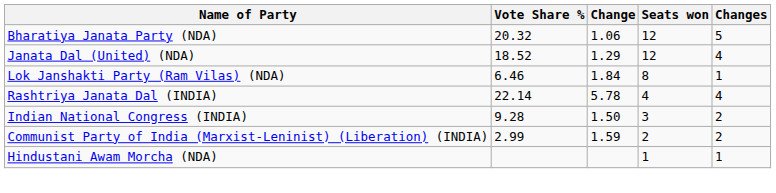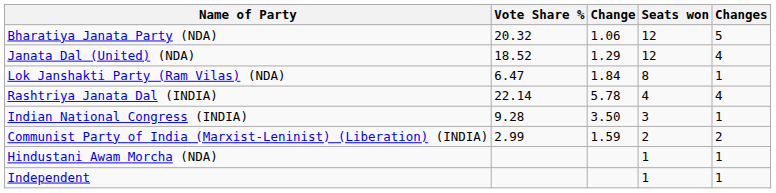Lok Janshakti Party (Ram Vilas) (NDA) | Vote Share %: 6.46 -> 6.47
Indian National Congress (INDIA) | Change: 1.50 -> 3.50
Indian National Congress (INDIA) | Changes: 2 -> 1
+ row: Independent | 1 | 1
